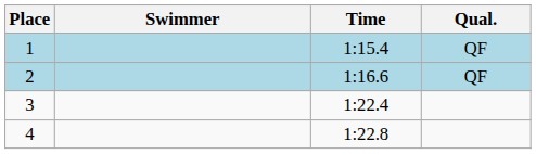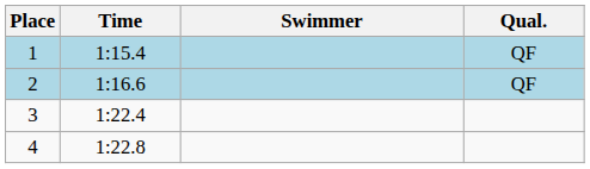columns swapped: Swimmer <-> Time
